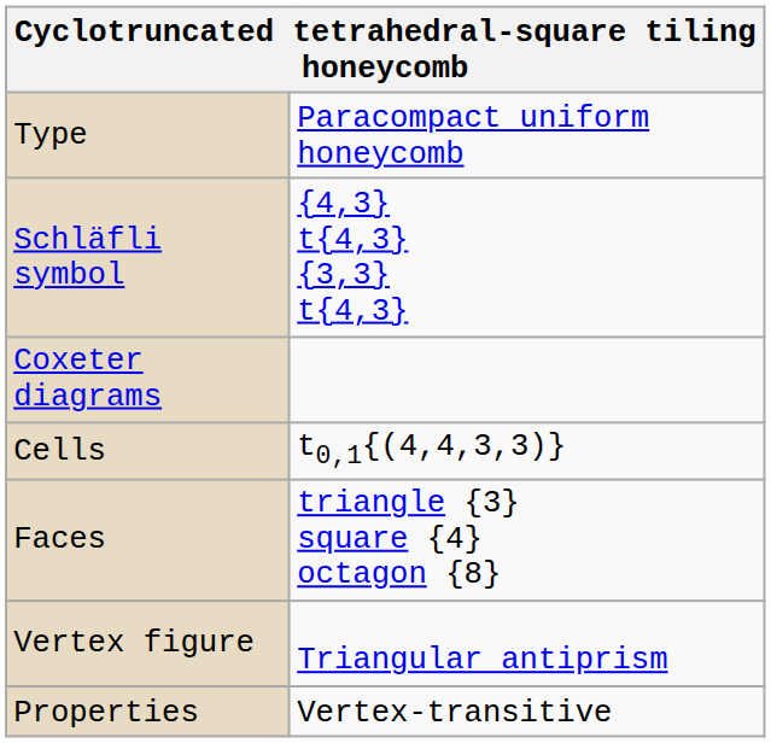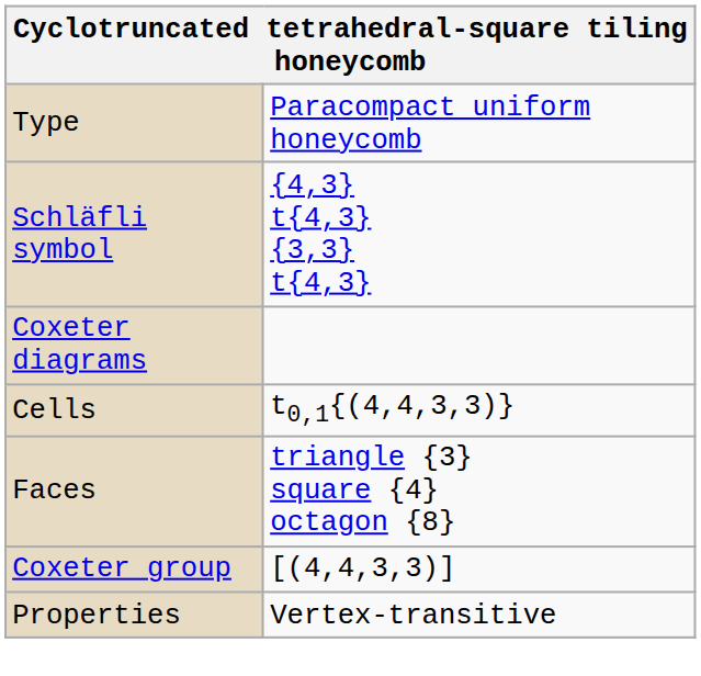- row: Vertex figure | Triangular antiprism
+ row: Coxeter group | [(4,4,3,3)]
